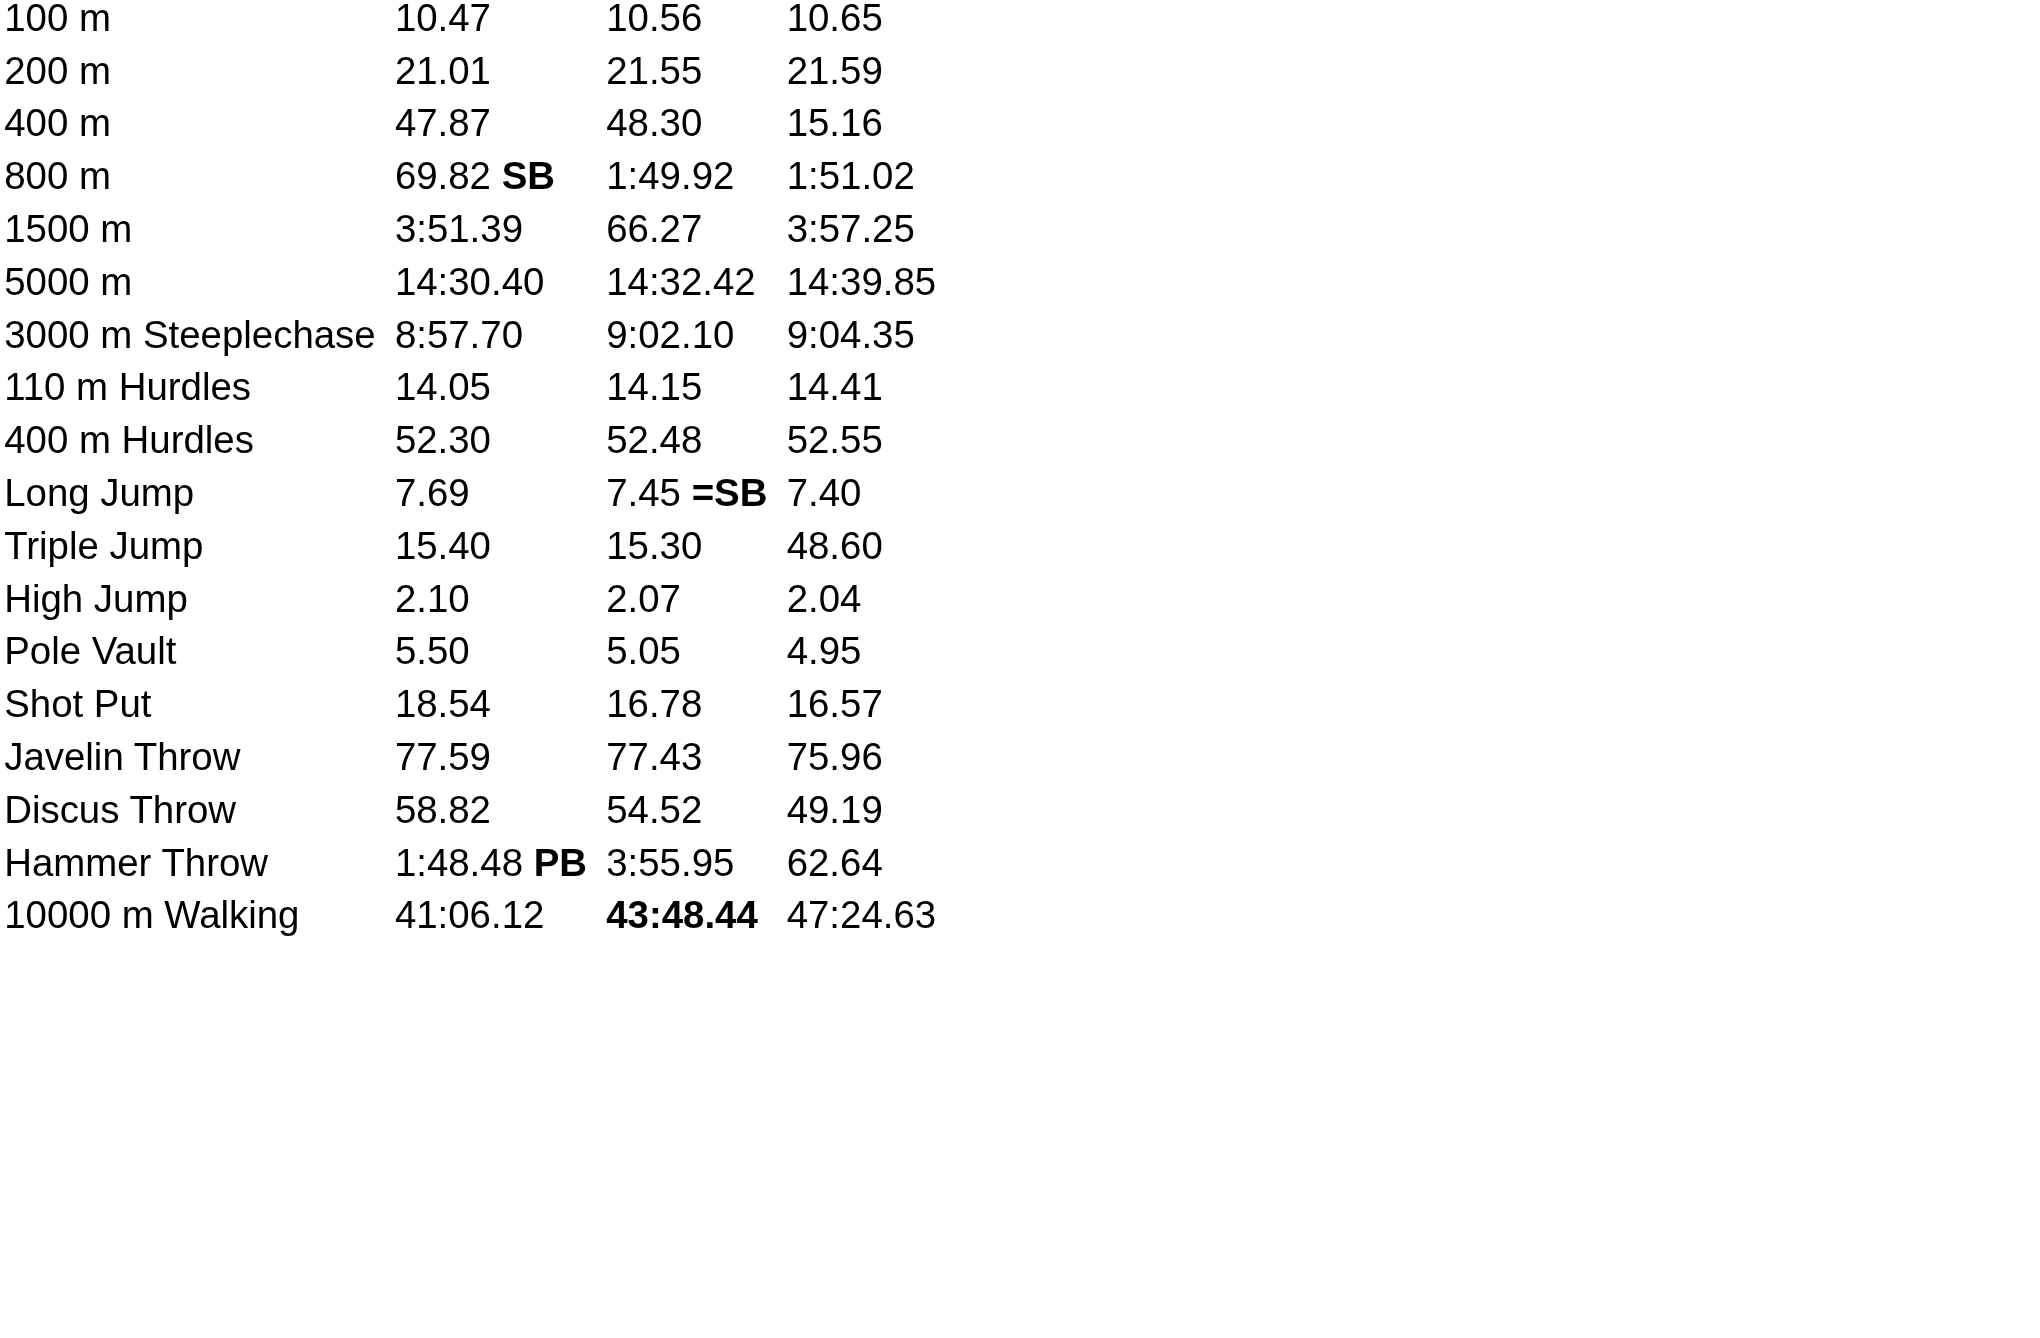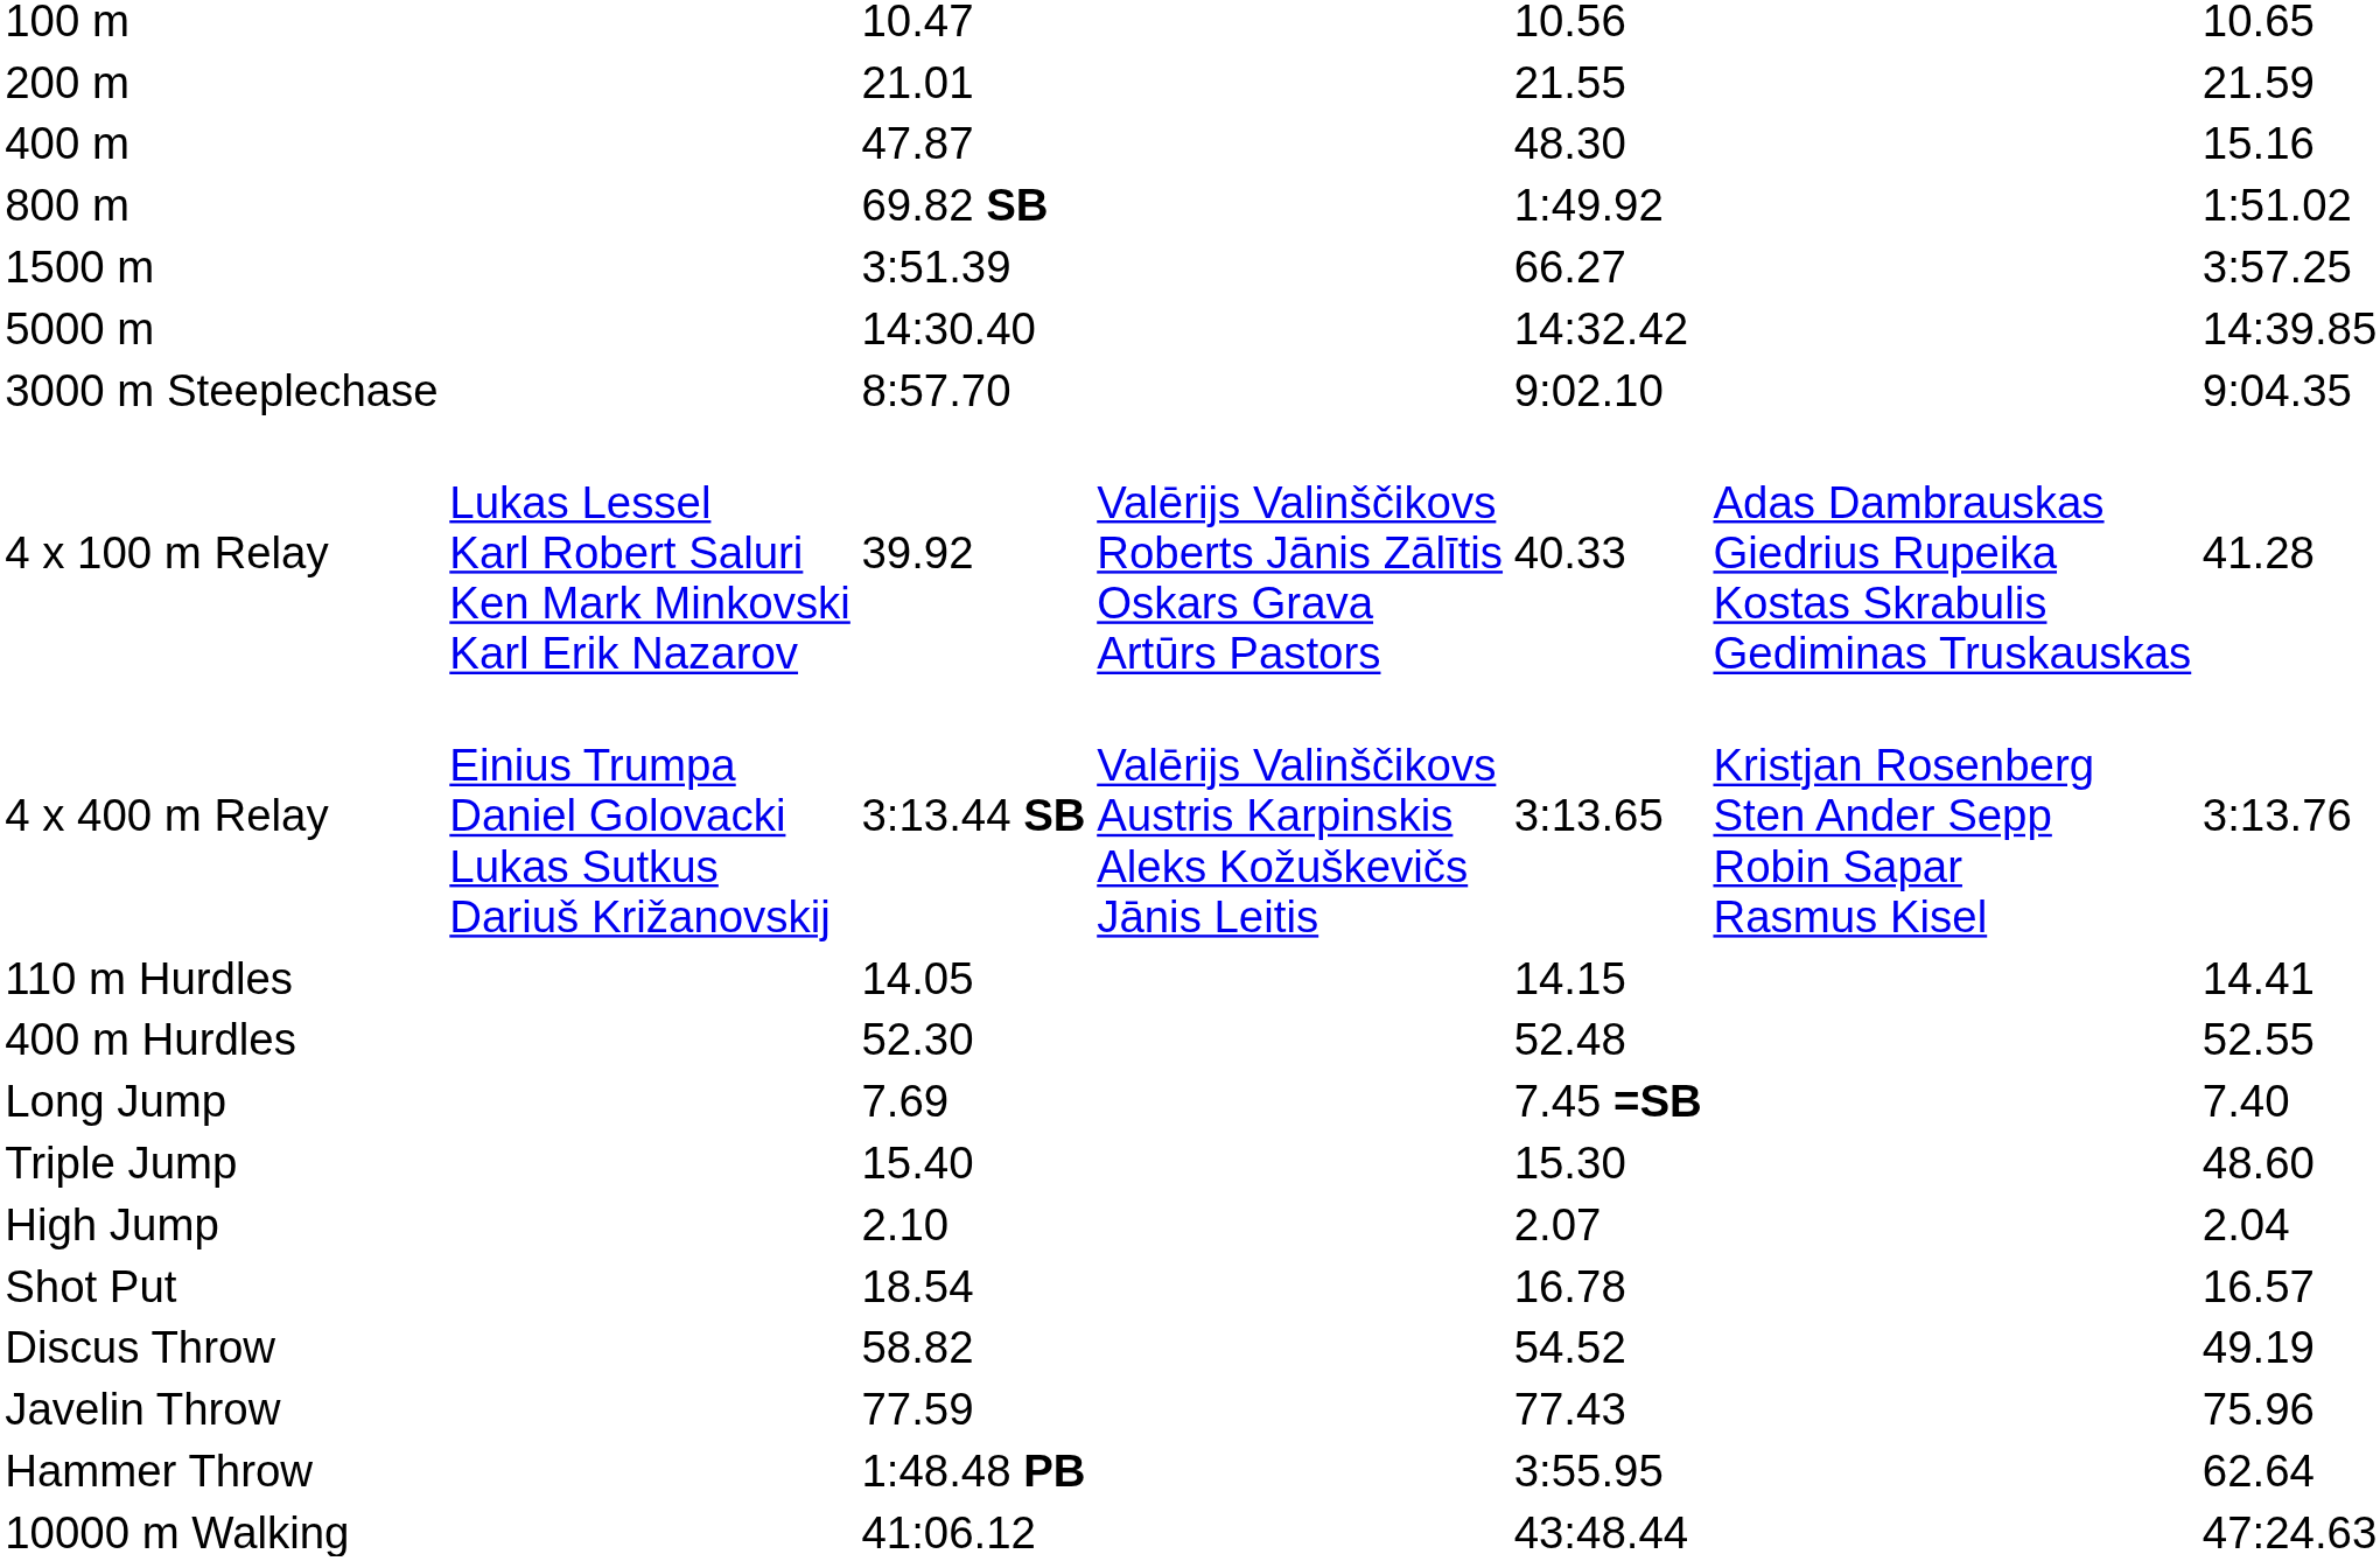+ row: 4 x 100 m Relay | Lukas Lessel Karl Robert Saluri Ken Mark Minkovski Karl Erik Nazarov | 39.92 | Valērijs Valinščikovs Roberts Jānis Zālītis Oskars Grava Artūrs Pastors | 40.33 | Adas Dambrauskas Giedrius Rupeika Kostas Skrabulis Gediminas Truskauskas | 41.28
+ row: 4 x 400 m Relay | Einius Trumpa Daniel Golovacki Lukas Sutkus Dariuš Križanovskij | 3:13.44 SB | Valērijs Valinščikovs Austris Karpinskis Aleks Kožuškevičs Jānis Leitis | 3:13.65 | Kristjan Rosenberg Sten Ander Sepp Robin Sapar Rasmus Kisel | 3:13.76
- row: Pole Vault | 5.50 | 5.05 | 4.95
rows swapped: Discus Throw <-> Javelin Throw
10000 m Walking | column 5: bold -> normal
